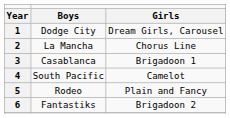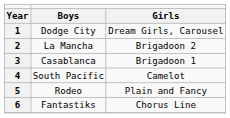2 | column 3: Chorus Line -> Brigadoon 2
6 | column 3: Brigadoon 2 -> Chorus Line
